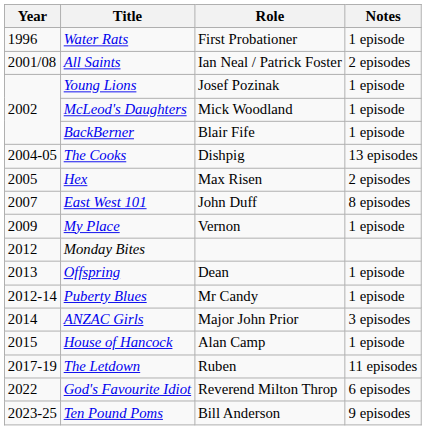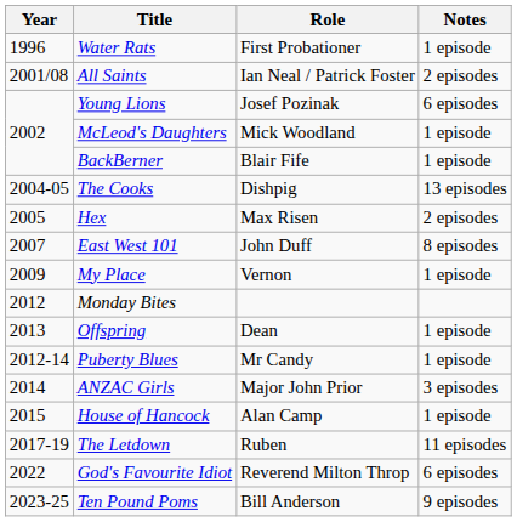Young Lions | Notes: 1 episode -> 6 episodes
